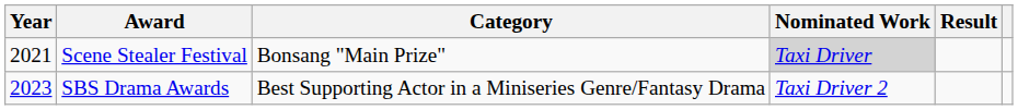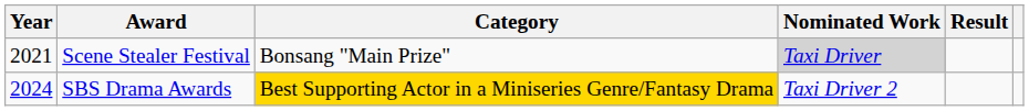SBS Drama Awards | Year: 2023 -> 2024
SBS Drama Awards | Category: no background -> gold background
